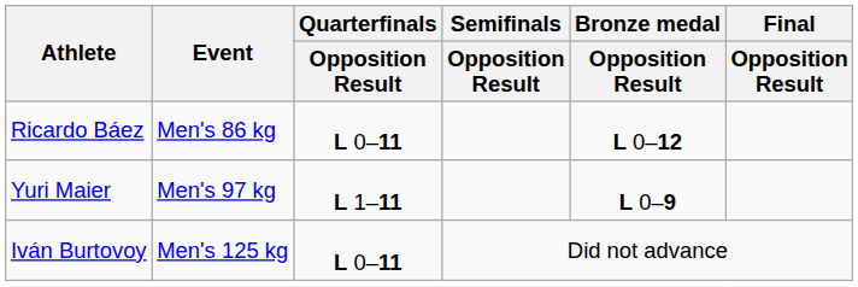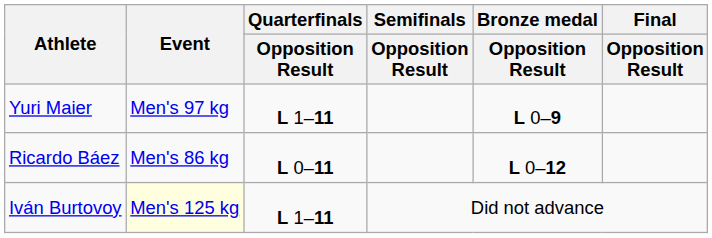rows swapped: Ricardo Báez <-> Yuri Maier
Iván Burtovoy | Event: no background -> lightyellow background
Iván Burtovoy | Quarterfinals / Opposition Result: L 0–11 -> L 1–11
